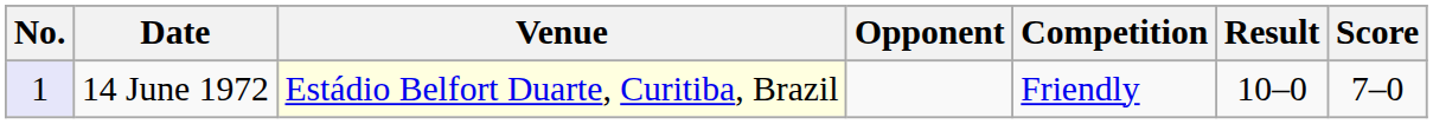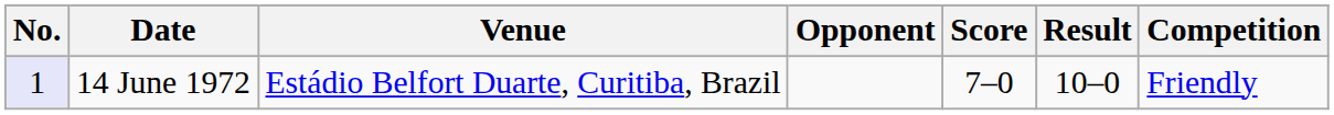columns swapped: Score <-> Competition
14 June 1972 | Venue: lightyellow background -> no background
